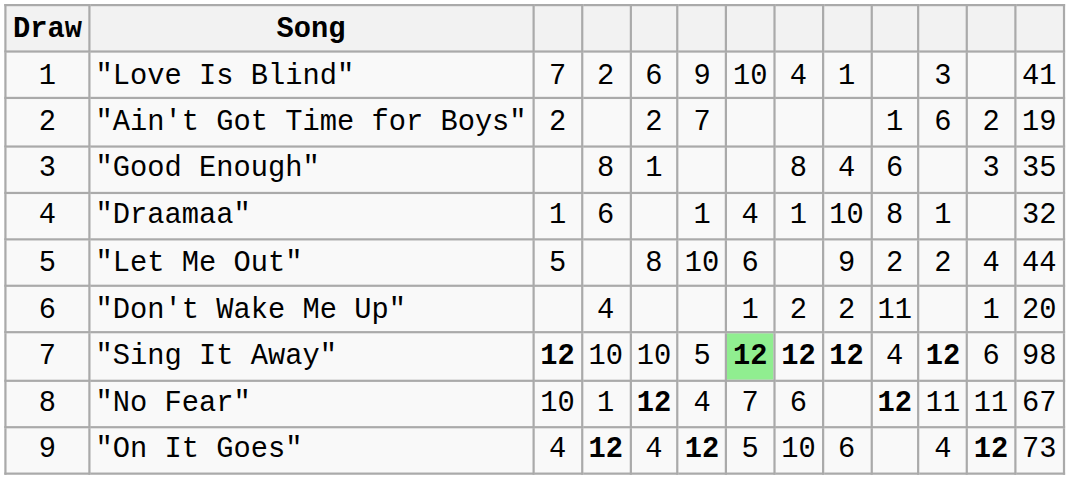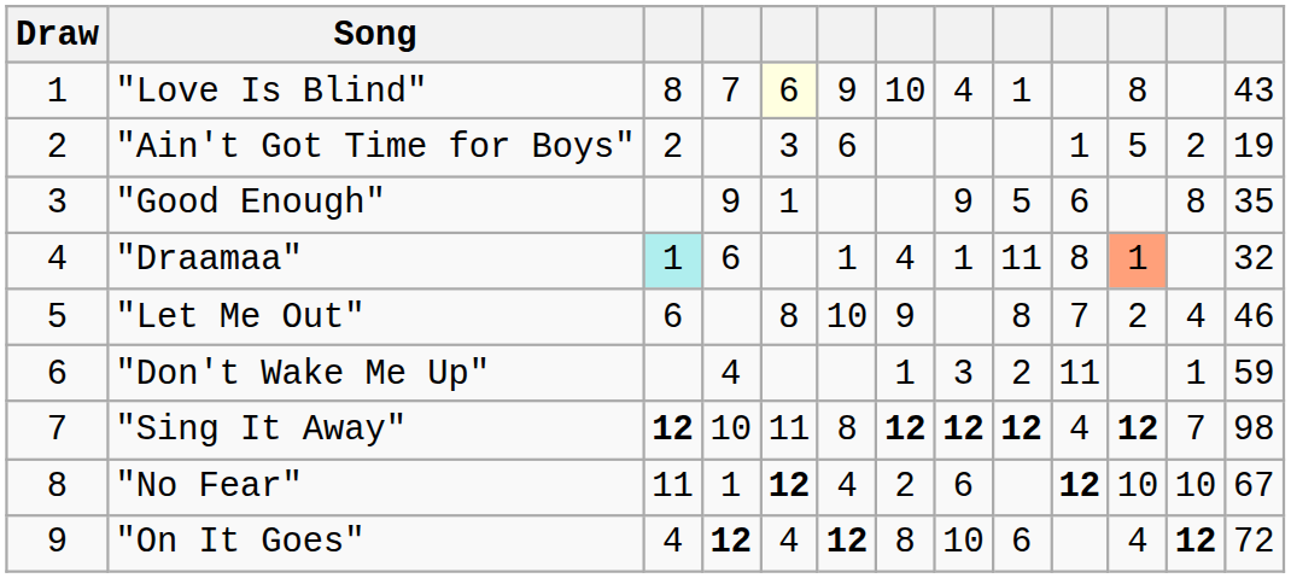"Love Is Blind" | column 3: 7 -> 8
"Love Is Blind" | column 4: 2 -> 7
"Love Is Blind" | column 5: no background -> lightyellow background
"Love Is Blind" | column 11: 3 -> 8
"Love Is Blind" | column 13: 41 -> 43
"Ain't Got Time for Boys" | column 5: 2 -> 3
"Ain't Got Time for Boys" | column 6: 7 -> 6
"Ain't Got Time for Boys" | column 11: 6 -> 5
"Good Enough" | column 4: 8 -> 9
"Good Enough" | column 8: 8 -> 9
"Good Enough" | column 9: 4 -> 5
"Good Enough" | column 12: 3 -> 8
"Draamaa" | column 3: no background -> paleturquoise background
"Draamaa" | column 9: 10 -> 11
"Draamaa" | column 11: no background -> lightsalmon background
"Let Me Out" | column 3: 5 -> 6
"Let Me Out" | column 7: 6 -> 9
"Let Me Out" | column 9: 9 -> 8
"Let Me Out" | column 10: 2 -> 7
"Let Me Out" | column 13: 44 -> 46
"Don't Wake Me Up" | column 8: 2 -> 3
"Don't Wake Me Up" | column 13: 20 -> 59
"Sing It Away" | column 5: 10 -> 11
"Sing It Away" | column 6: 5 -> 8
"Sing It Away" | column 7: lightgreen background -> no background
"Sing It Away" | column 12: 6 -> 7
"No Fear" | column 3: 10 -> 11
"No Fear" | column 7: 7 -> 2
"No Fear" | column 11: 11 -> 10
"No Fear" | column 12: 11 -> 10
"On It Goes" | column 7: 5 -> 8
"On It Goes" | column 13: 73 -> 72
